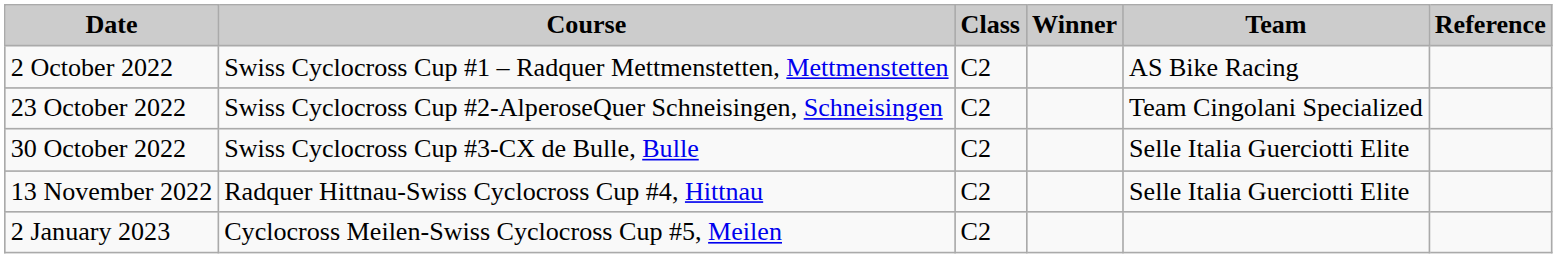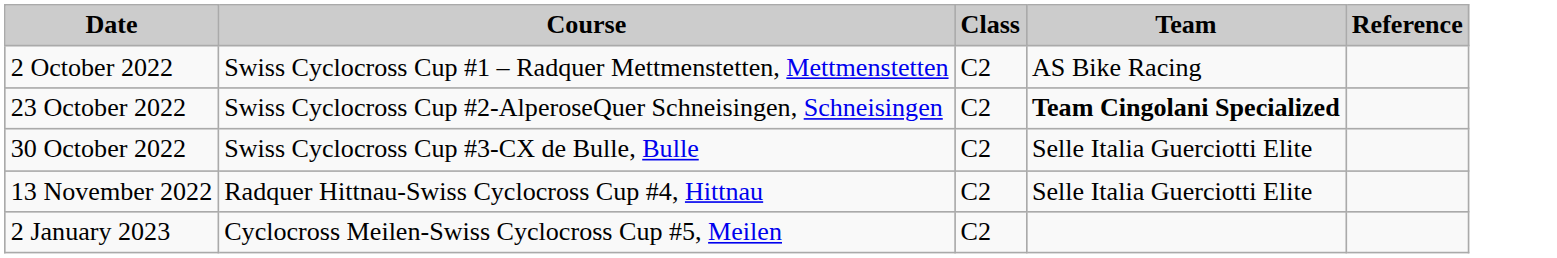- column: Winner
23 October 2022 | Team: normal -> bold
